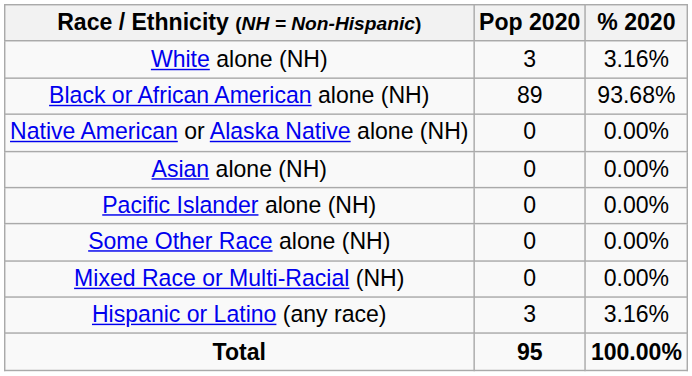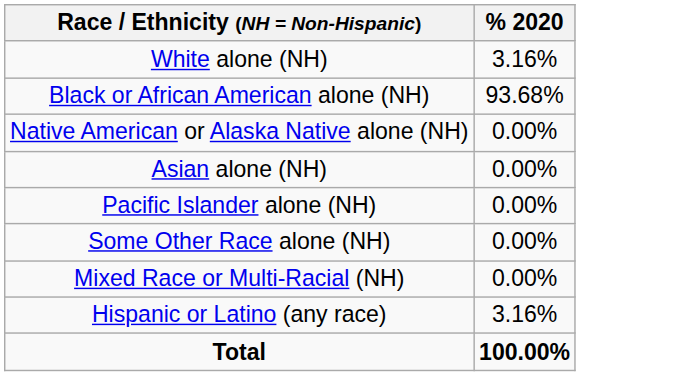- column: Pop 2020 | 3 | 89 | 0 | 0 | 0 | 0 | 0 | 3 | 95
